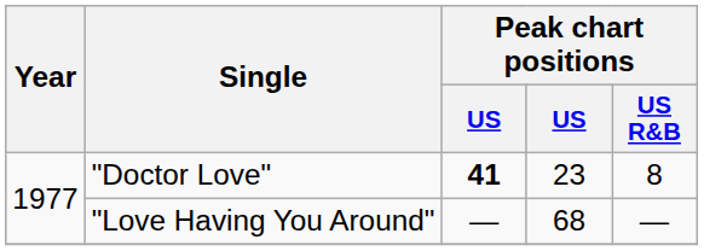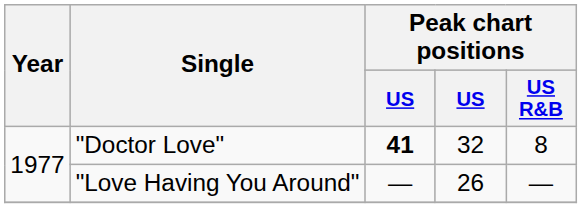"Doctor Love" | column 4: 23 -> 32
"Love Having You Around" | column 4: 68 -> 26
